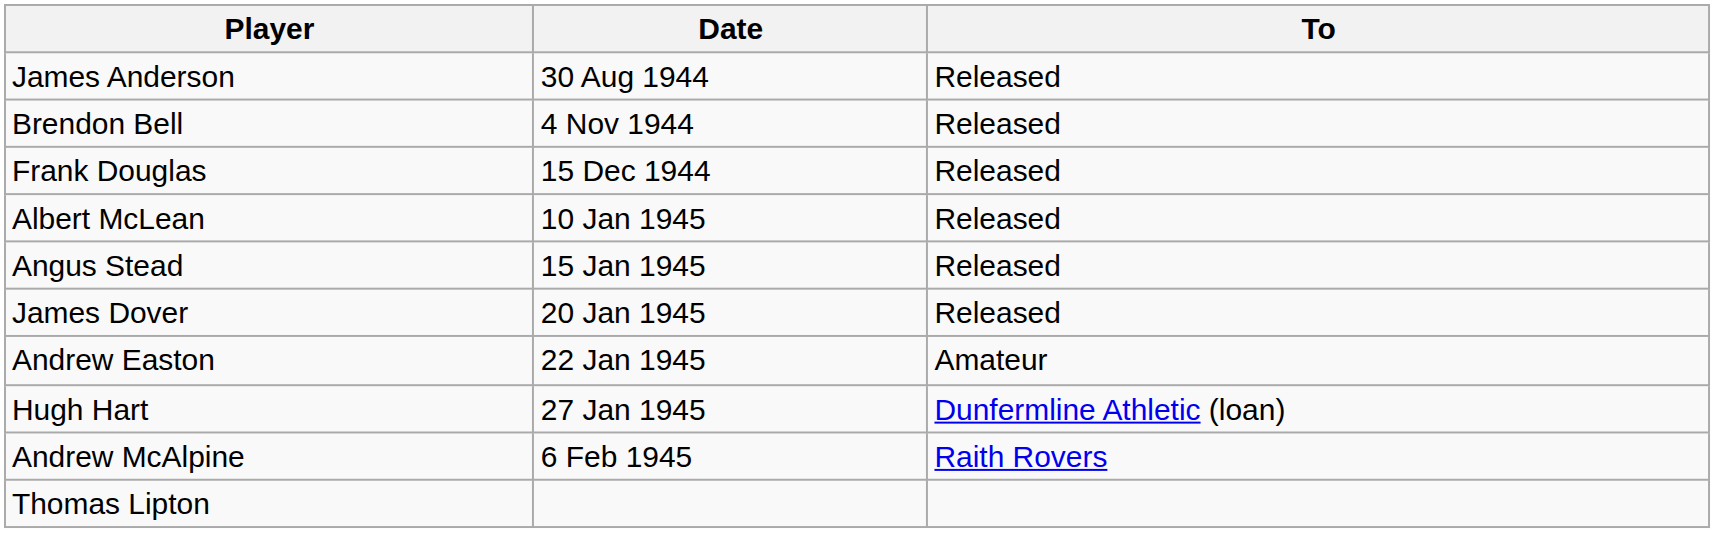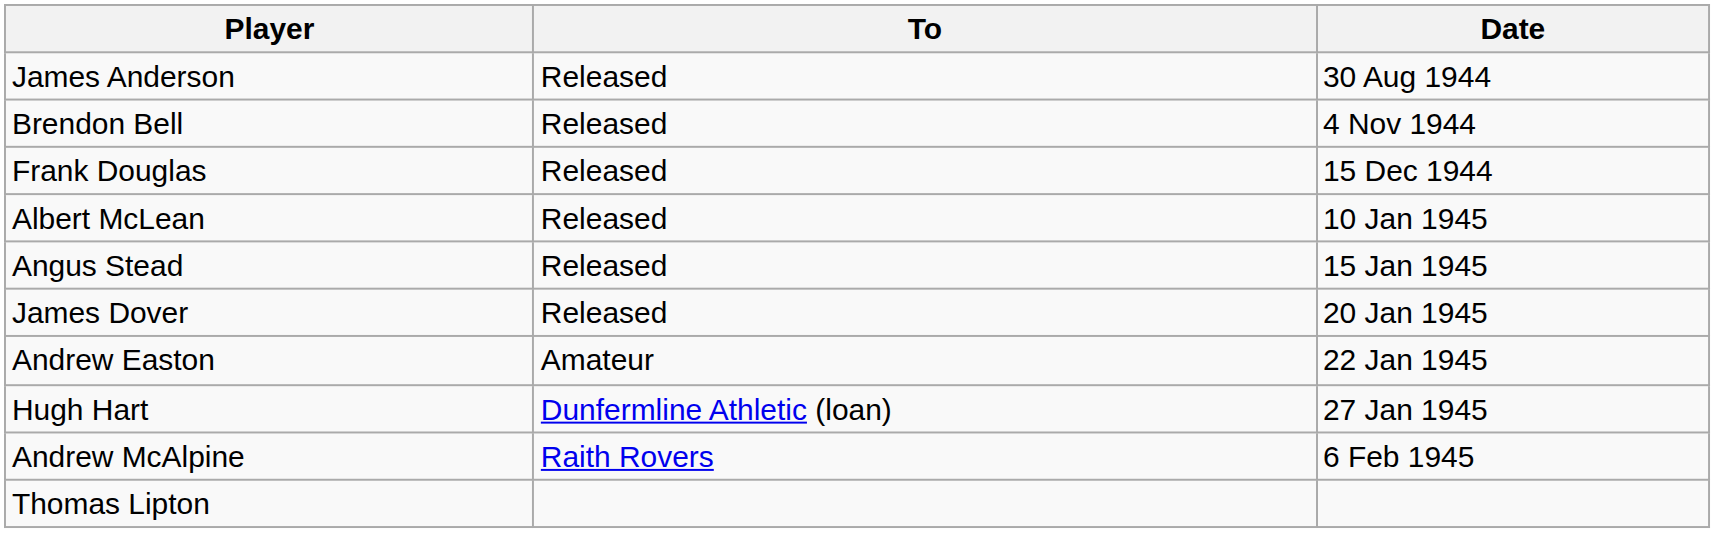columns swapped: To <-> Date
